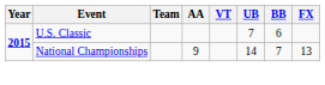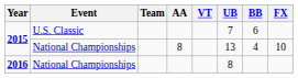2015 / National Championships | AA: 9 -> 8
2015 / National Championships | UB: 14 -> 13
2015 / National Championships | BB: 7 -> 4
2015 / National Championships | FX: 13 -> 10
+ row: 2016 | National Championships | 8
